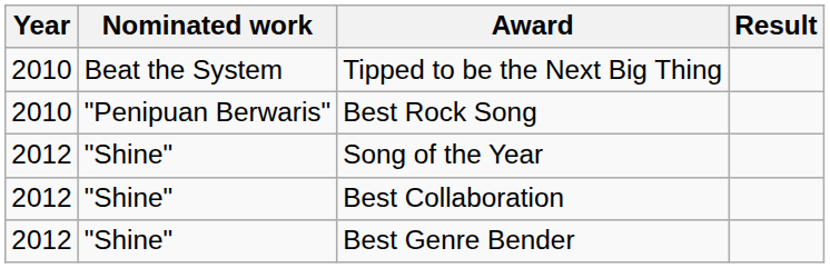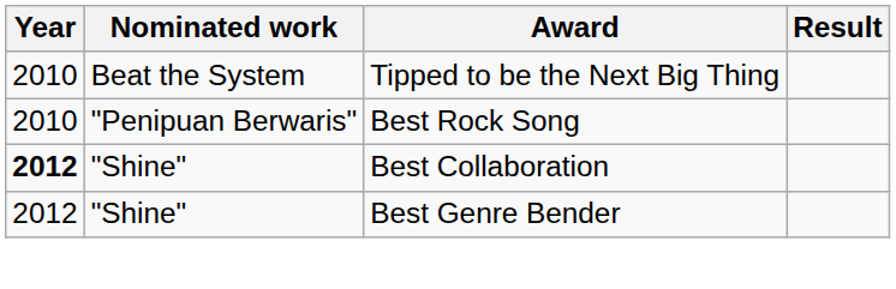- row: 2012 | "Shine" | Song of the Year
Best Collaboration | Year: normal -> bold
